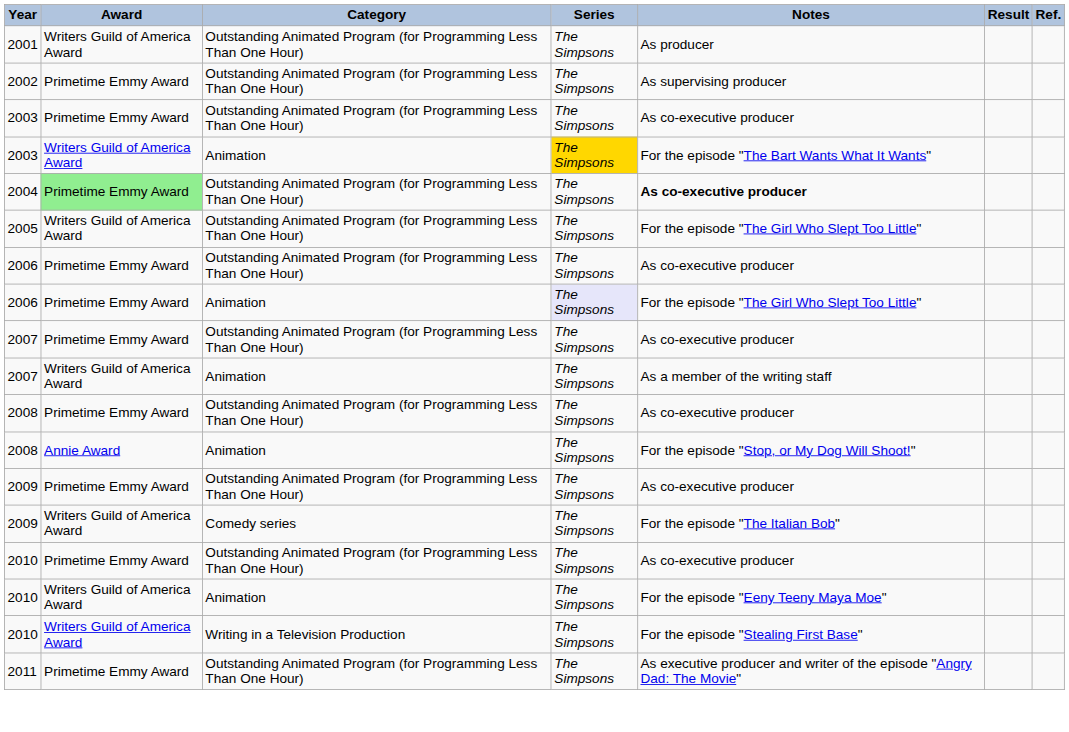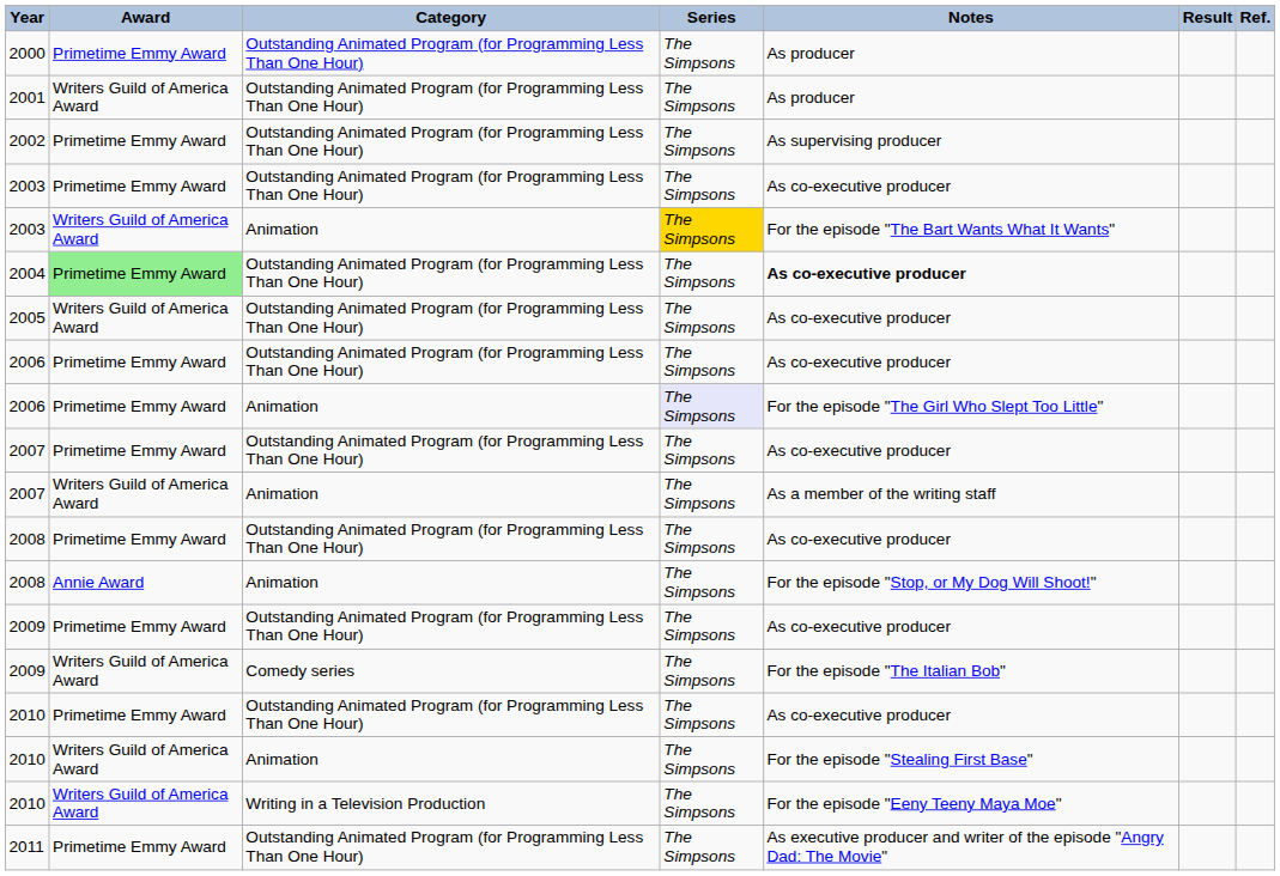+ row: 2000 | Primetime Emmy Award | Outstanding Animated Program (for Programming Less Than One Hour) | The Simpsons | As producer
2005 | Notes: For the episode "The Girl Who Slept Too Little" -> As co-executive producer
2010 / Animation | Notes: For the episode "Eeny Teeny Maya Moe" -> For the episode "Stealing First Base"
2010 / Writing in a Television Production | Notes: For the episode "Stealing First Base" -> For the episode "Eeny Teeny Maya Moe"
